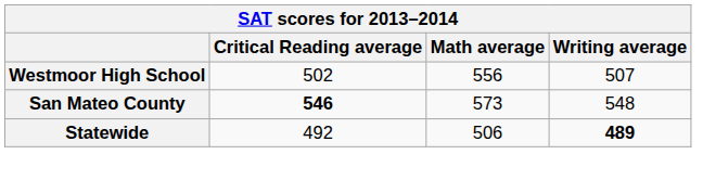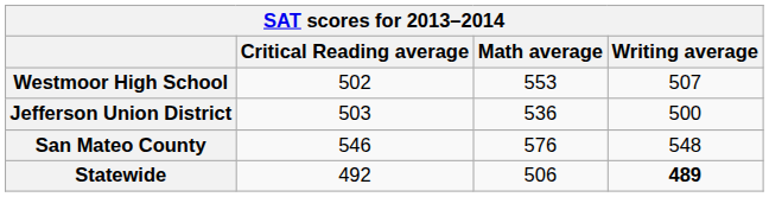Westmoor High School | Math average: 556 -> 553
+ row: Jefferson Union District | 503 | 536 | 500
San Mateo County | Critical Reading average: bold -> normal
San Mateo County | Math average: 573 -> 576
